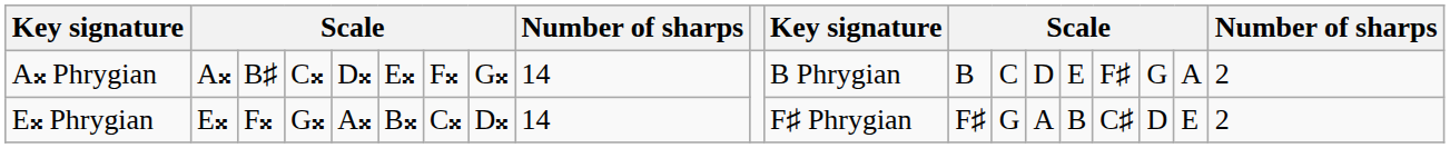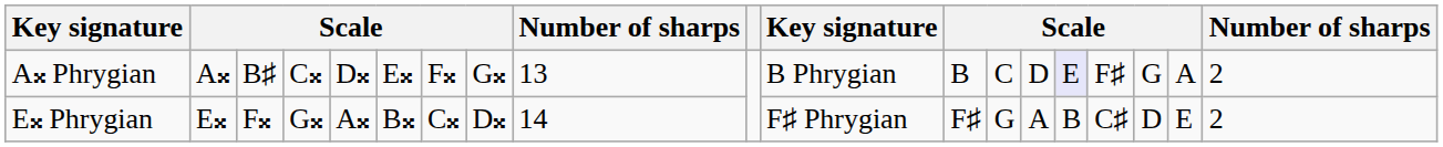A𝄪 Phrygian | column 9: 14 -> 13
A𝄪 Phrygian | column 15: no background -> lavender background
